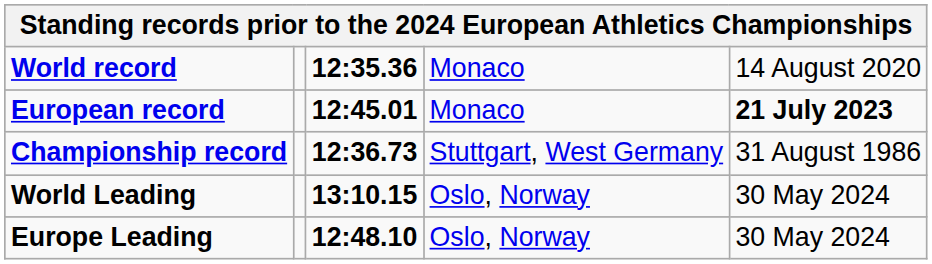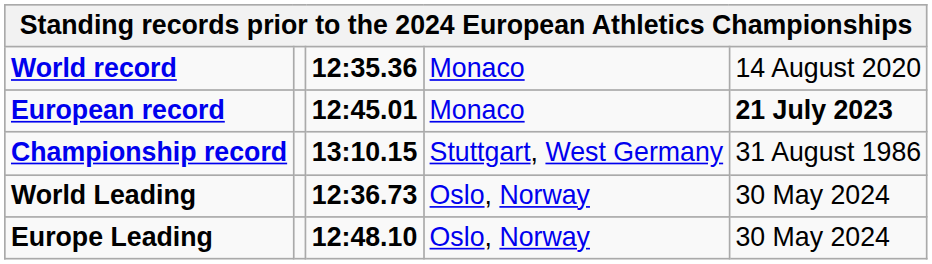Championship record | column 3: 12:36.73 -> 13:10.15
World Leading | column 3: 13:10.15 -> 12:36.73
